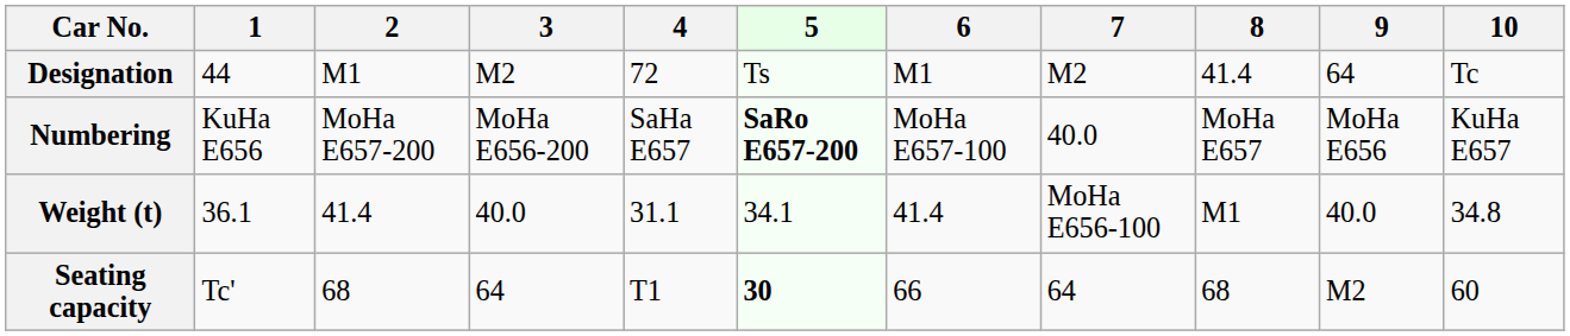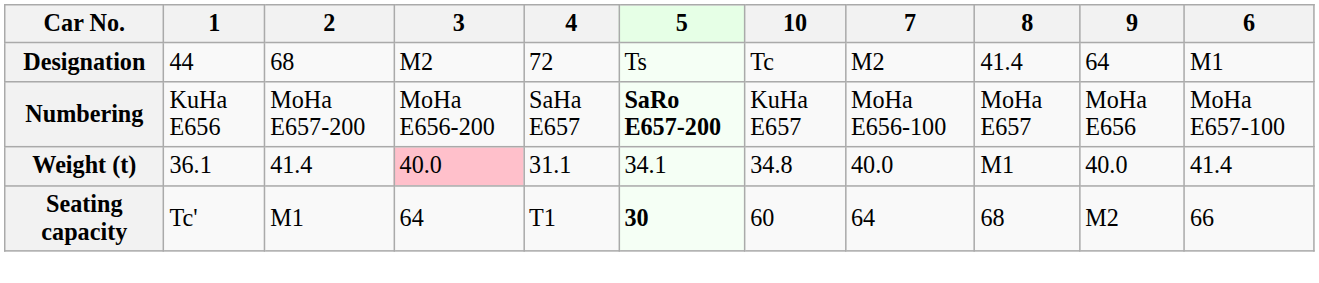columns swapped: 6 <-> 10
Designation | 2: M1 -> 68
Numbering | 7: 40.0 -> MoHa E656-100
Weight (t) | 3: no background -> pink background
Weight (t) | 7: MoHa E656-100 -> 40.0
Seating capacity | 2: 68 -> M1
